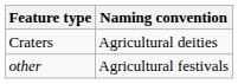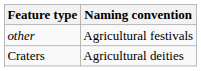rows swapped: Craters <-> other
